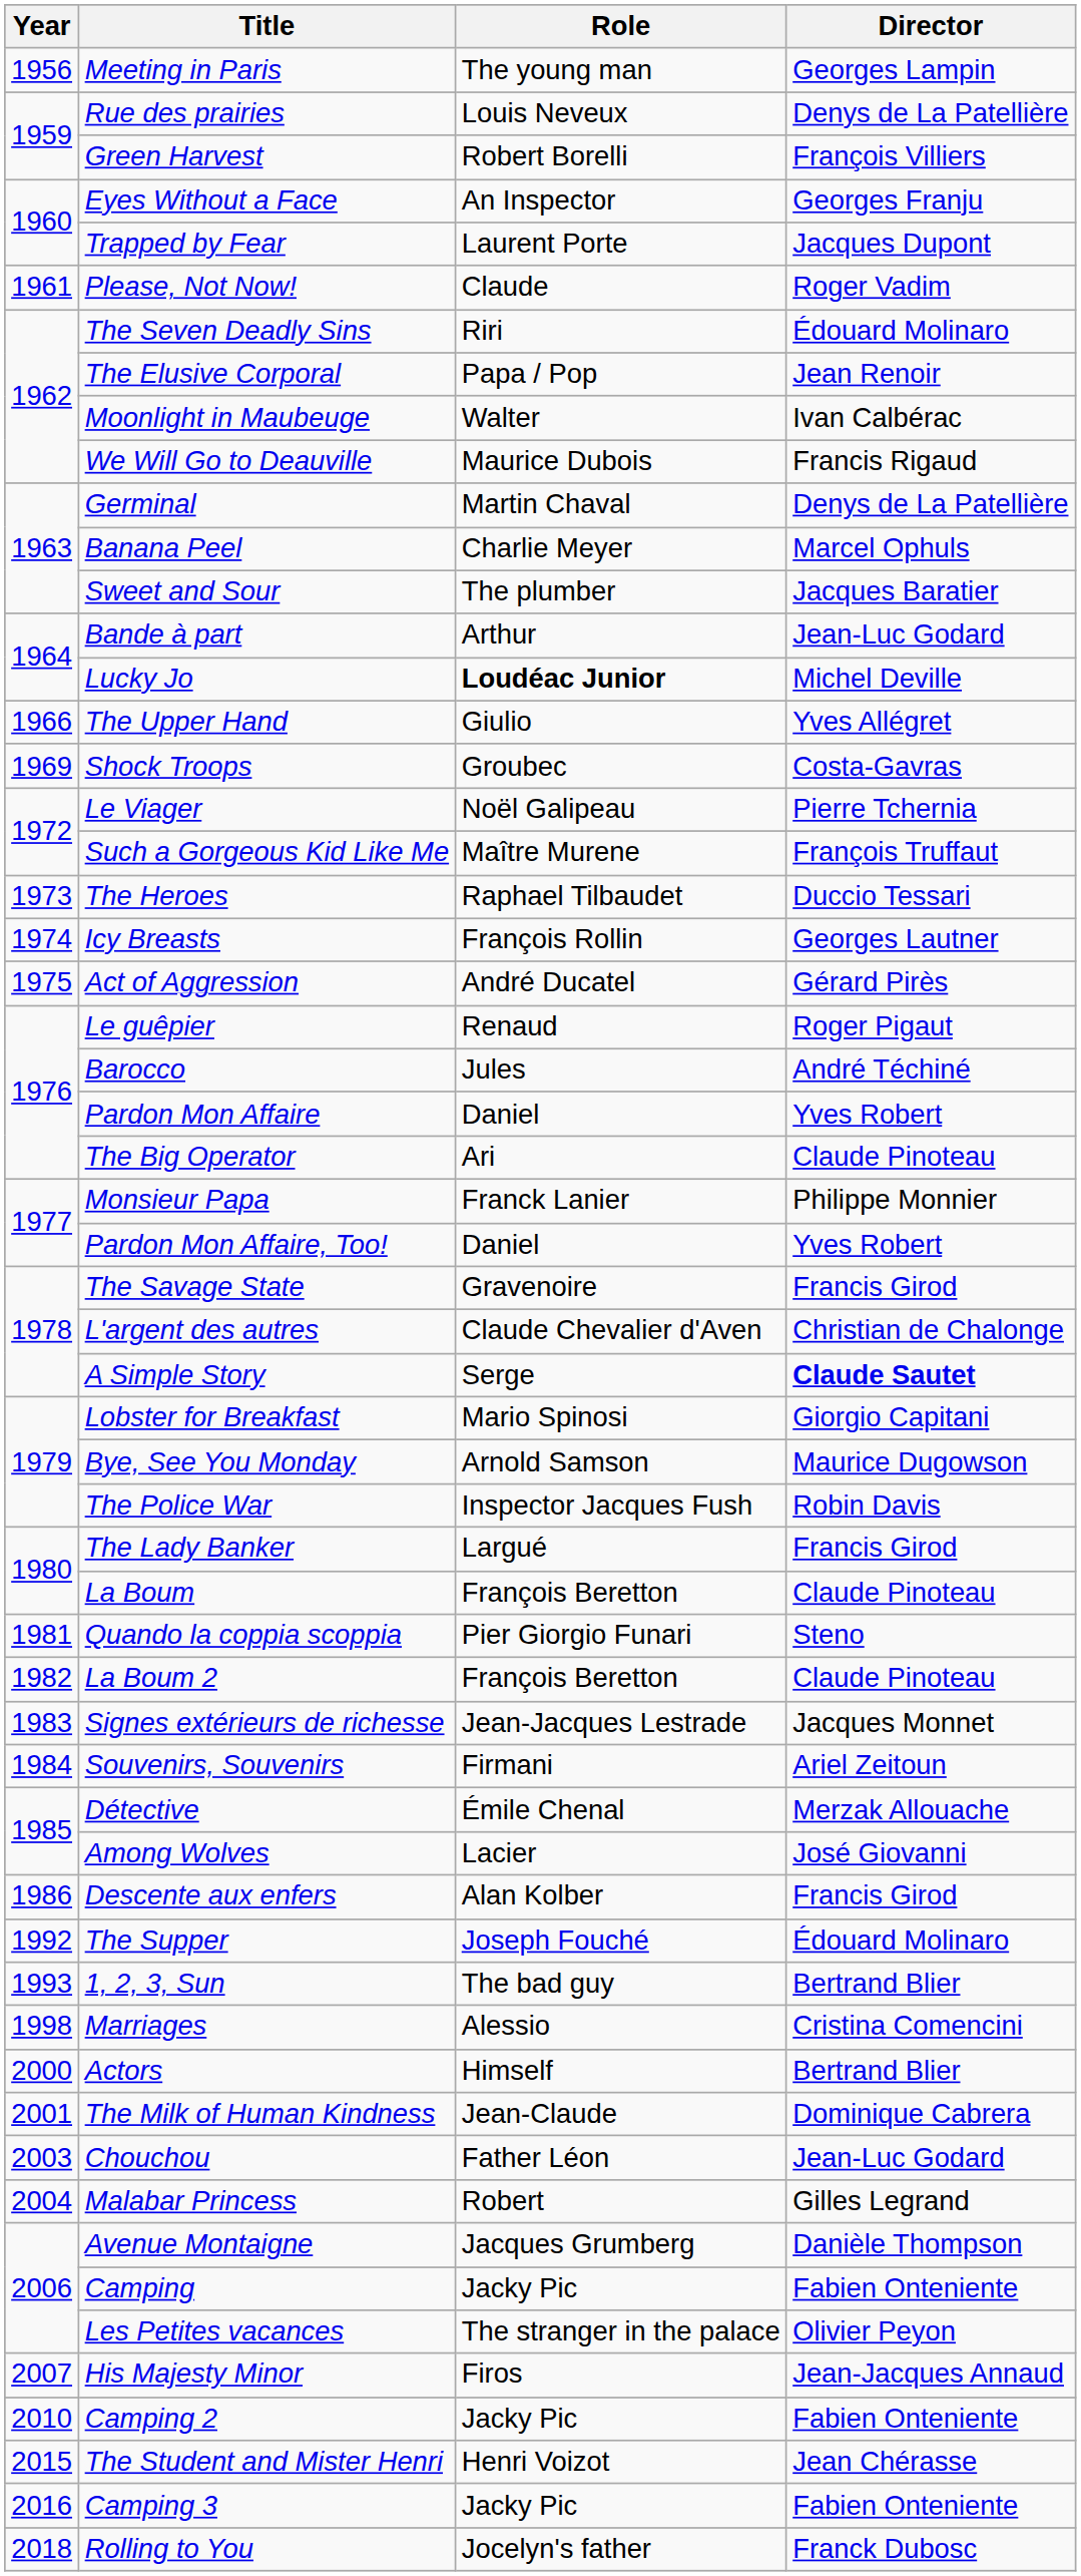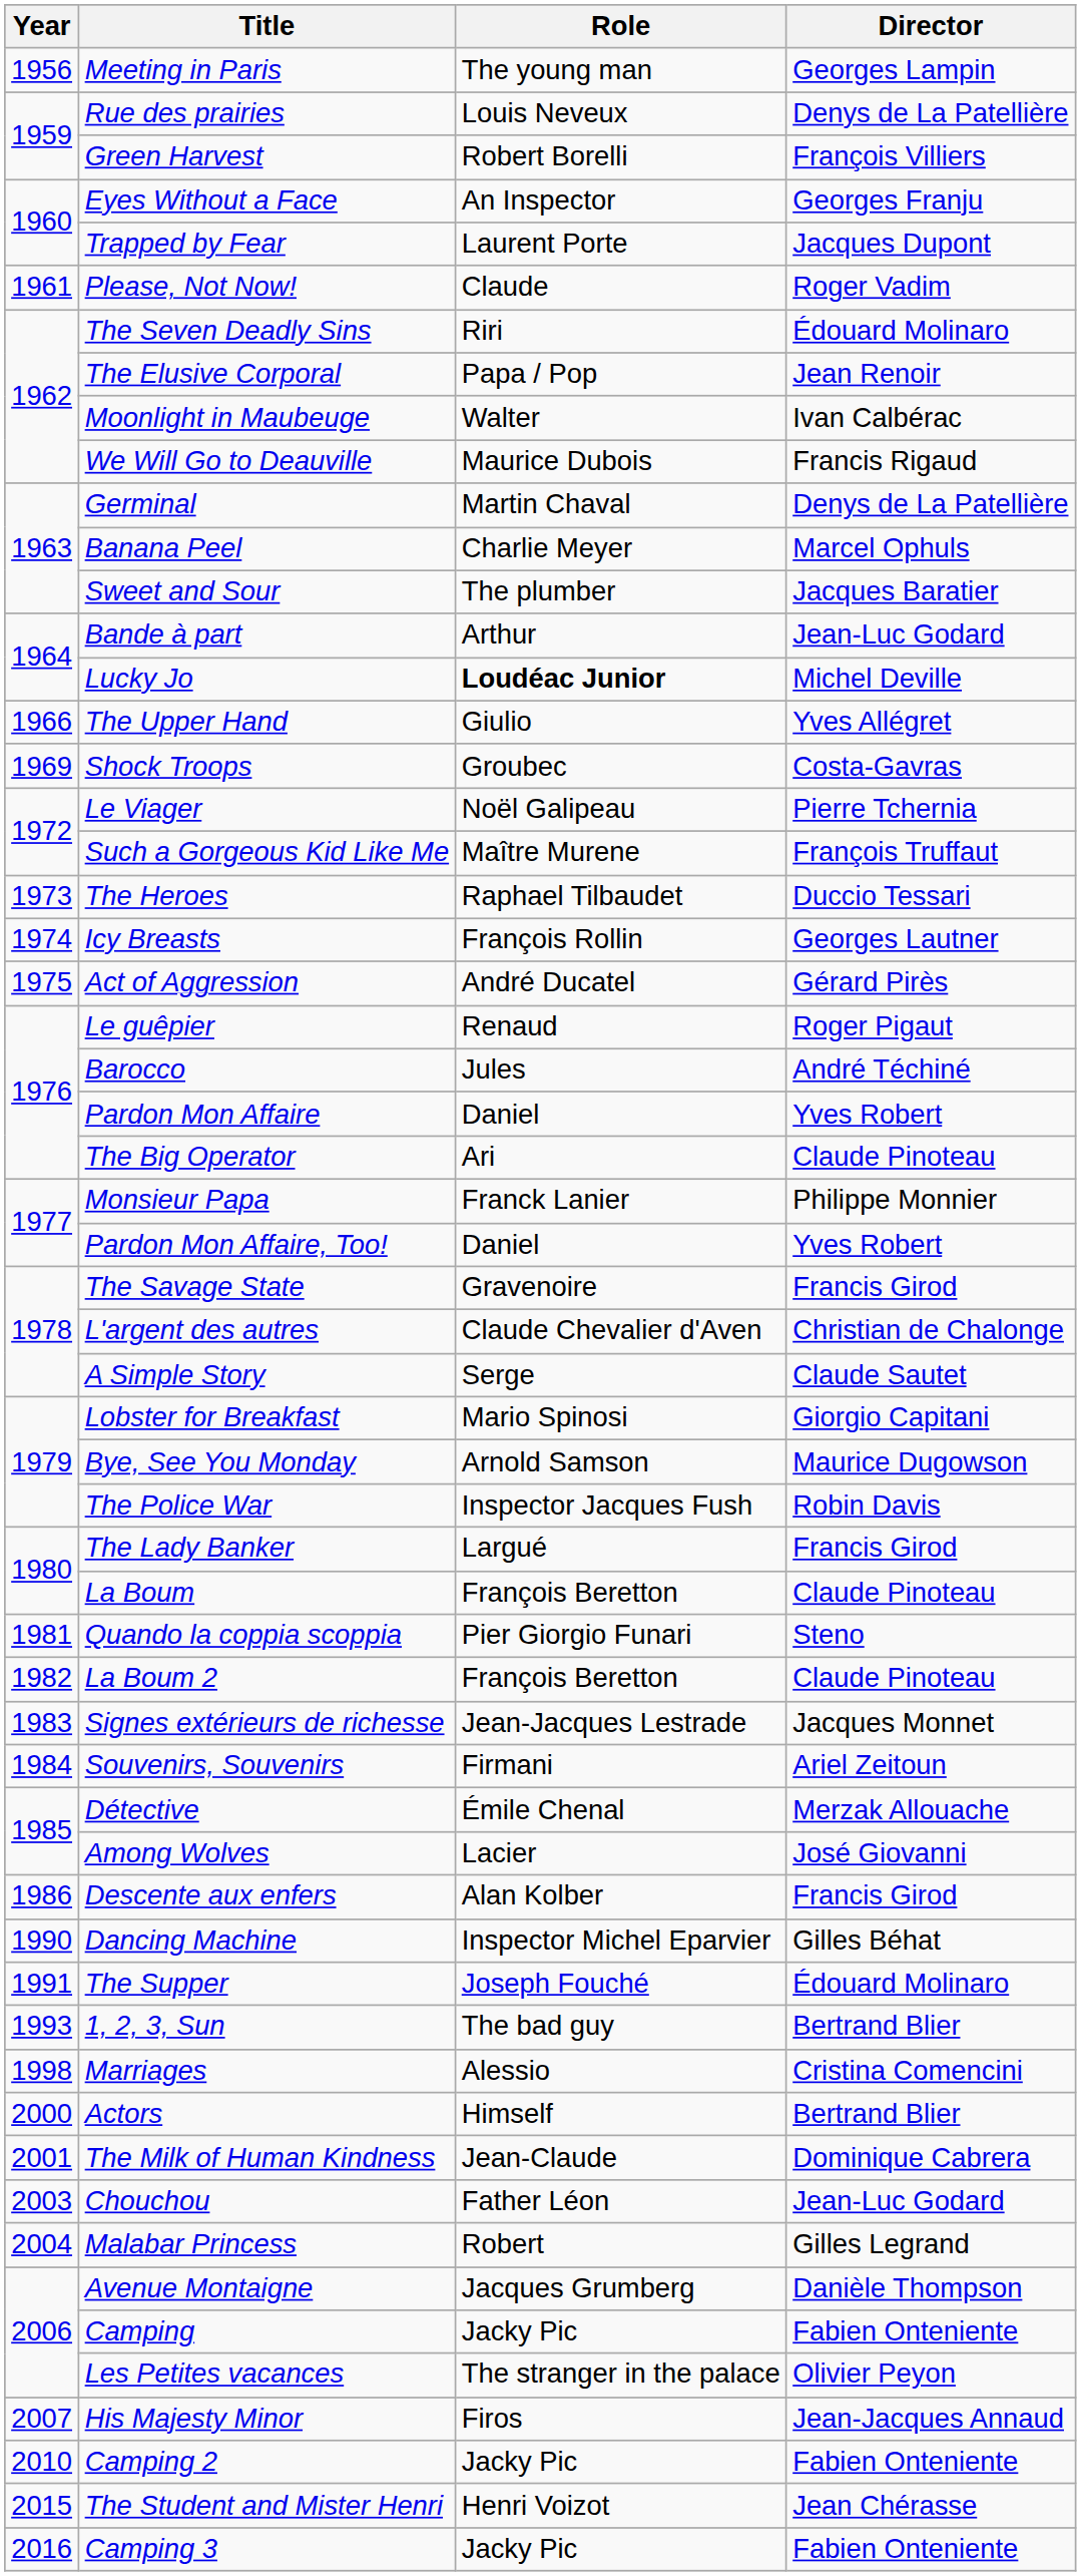A Simple Story | Director: bold -> normal
+ row: 1990 | Dancing Machine | Inspector Michel Eparvier | Gilles Béhat
The Supper | Year: 1992 -> 1991
- row: 2018 | Rolling to You | Jocelyn's father | Franck Dubosc
